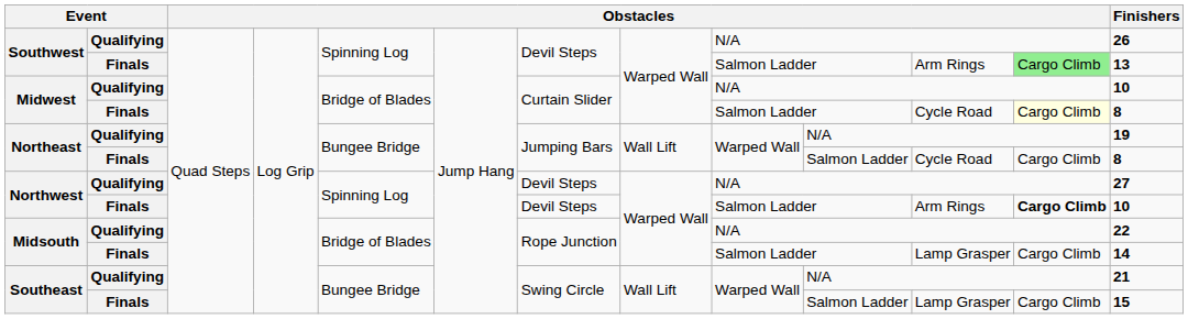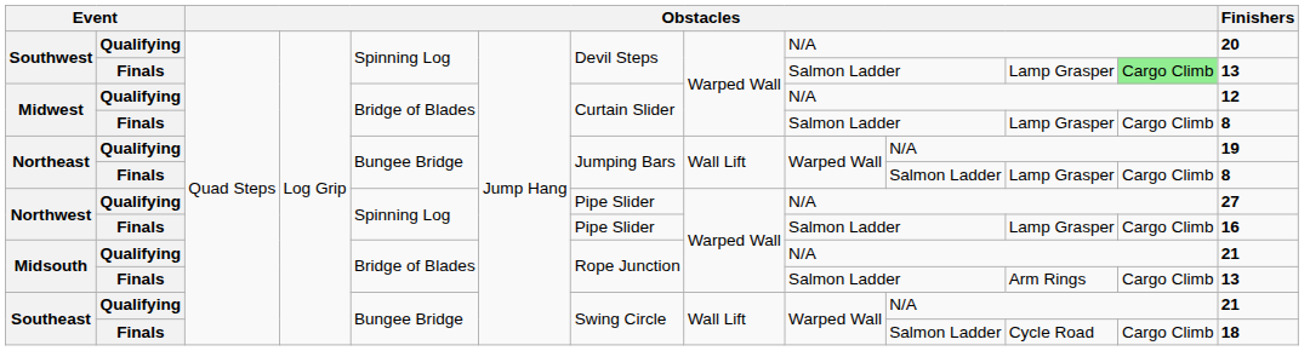Southwest / Qualifying | Finishers: 26 -> 20
Southwest / Finals | column 12: Arm Rings -> Lamp Grasper
Midwest / Qualifying | Finishers: 10 -> 12
Midwest / Finals | column 12: Cycle Road -> Lamp Grasper
Midwest / Finals | column 13: lightyellow background -> no background
Northeast / Finals | column 12: Cycle Road -> Lamp Grasper
Northwest / Qualifying | column 7: Devil Steps -> Pipe Slider
Northwest / Finals | column 7: Devil Steps -> Pipe Slider
Northwest / Finals | column 12: Arm Rings -> Lamp Grasper
Northwest / Finals | column 13: bold -> normal
Northwest / Finals | Finishers: 10 -> 16
Midsouth / Qualifying | Finishers: 22 -> 21
Midsouth / Finals | column 12: Lamp Grasper -> Arm Rings
Midsouth / Finals | Finishers: 14 -> 13
Southeast / Finals | column 12: Lamp Grasper -> Cycle Road
Southeast / Finals | Finishers: 15 -> 18
